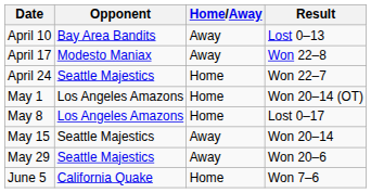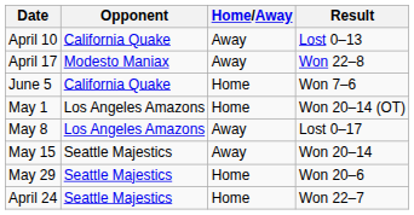April 10 | Opponent: Bay Area Bandits -> California Quake
rows swapped: April 24 <-> June 5
May 8 | Home/Away: Home -> Away
May 29 | Home/Away: Away -> Home
